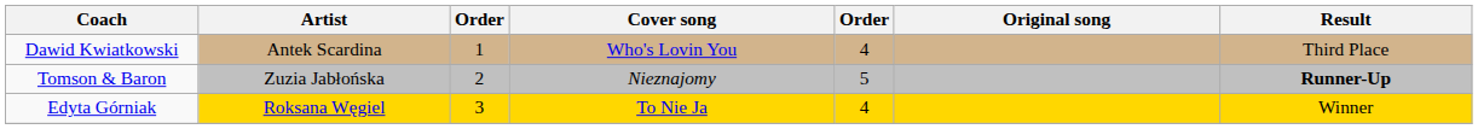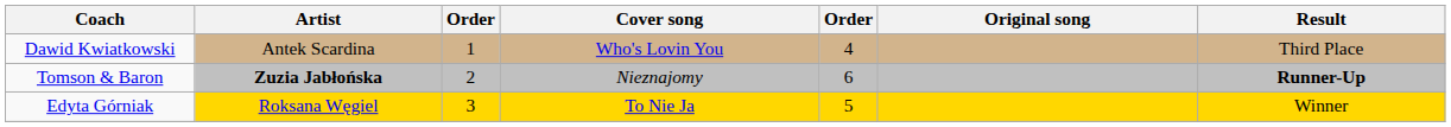Tomson & Baron | Artist: normal -> bold
Tomson & Baron | column 5: 5 -> 6
Edyta Górniak | column 5: 4 -> 5
